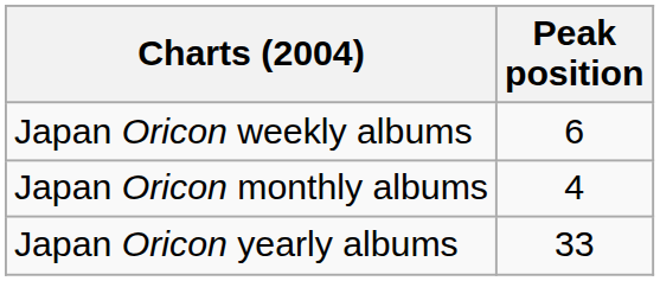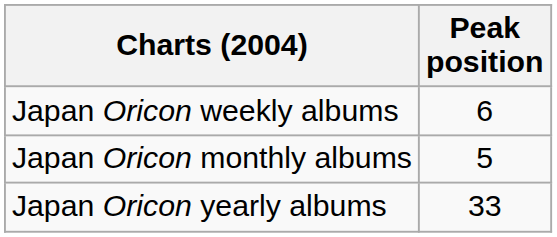Japan Oricon monthly albums | Peak position: 4 -> 5
